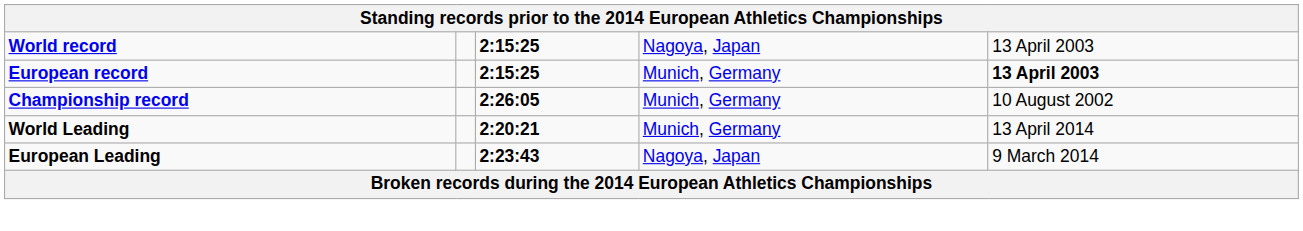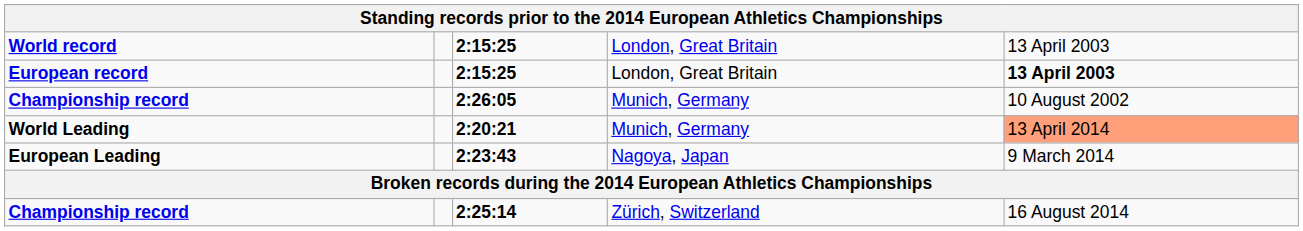World record | column 4: Nagoya, Japan -> London, Great Britain
European record | column 4: Munich, Germany -> London, Great Britain
World Leading | column 5: no background -> lightsalmon background
+ row: Championship record | 2:25:14 | Zürich, Switzerland | 16 August 2014
